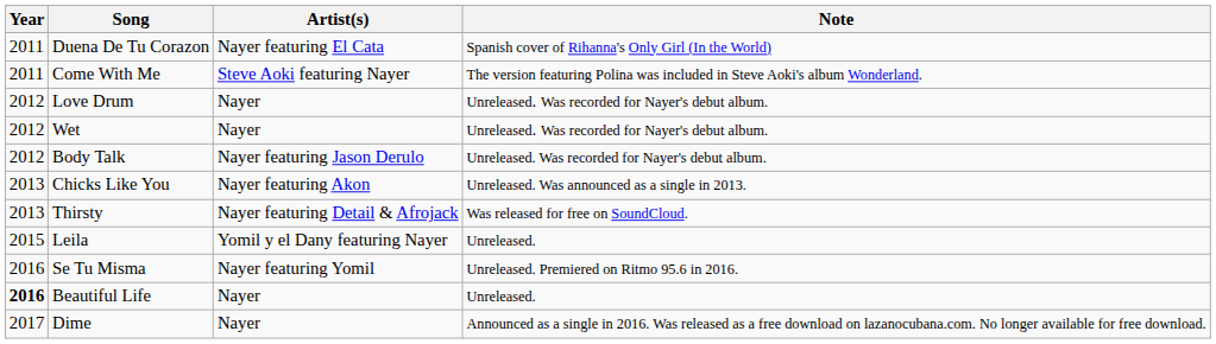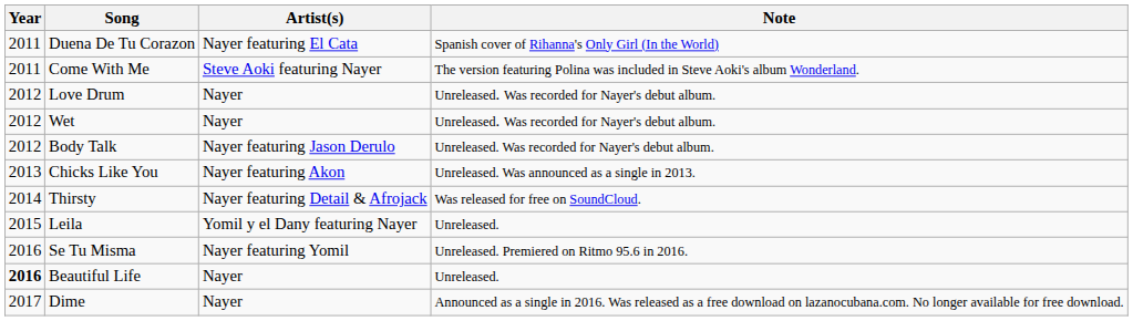Thirsty | Year: 2013 -> 2014
